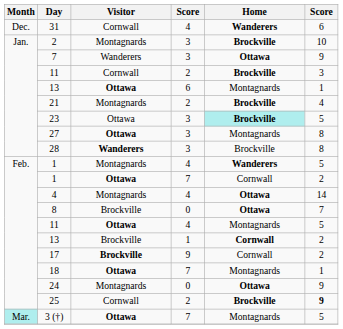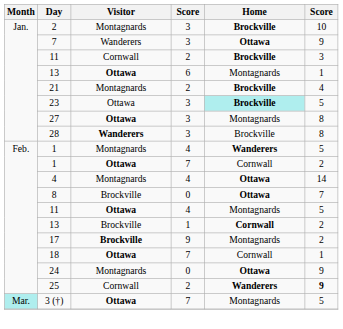- row: Dec. | 31 | Cornwall | 4 | Wanderers | 6
17 | Home: Cornwall -> Montagnards
18 | Home: Montagnards -> Cornwall
25 | Home: Brockville -> Wanderers
